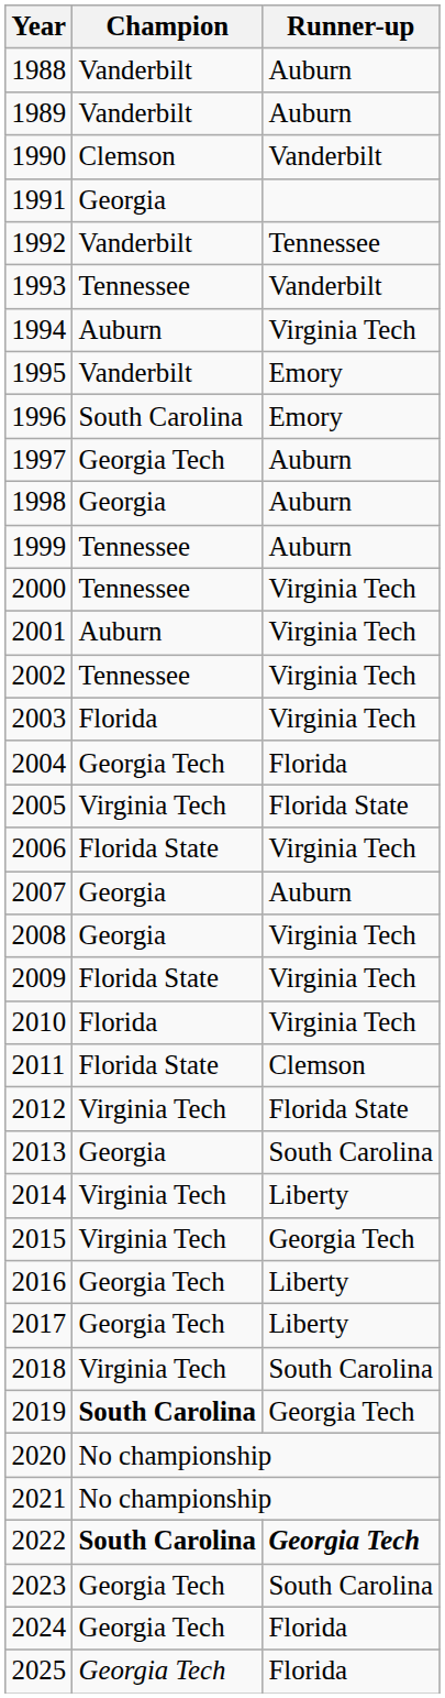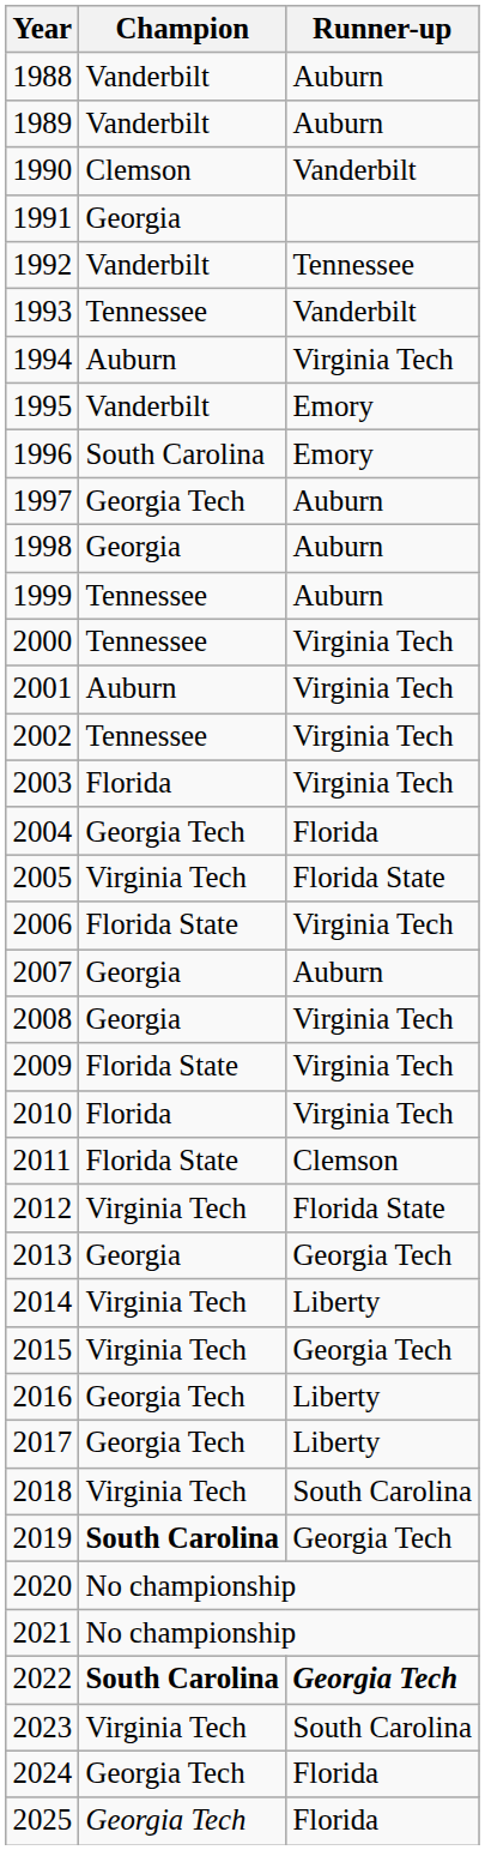2013 | Runner-up: South Carolina -> Georgia Tech
2023 | Champion: Georgia Tech -> Virginia Tech
